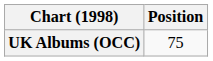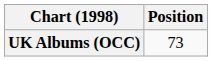UK Albums (OCC) | Position: 75 -> 73
